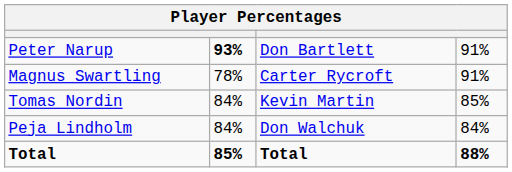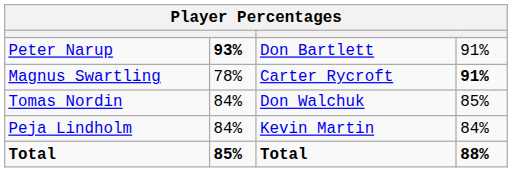Magnus Swartling | column 4: normal -> bold
Tomas Nordin | column 3: Kevin Martin -> Don Walchuk
Peja Lindholm | column 3: Don Walchuk -> Kevin Martin
